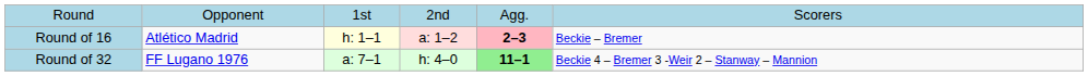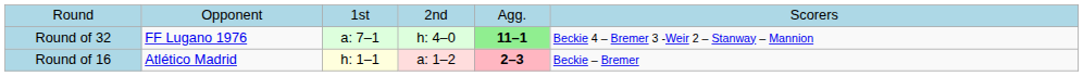rows swapped: Round of 32 <-> Round of 16
